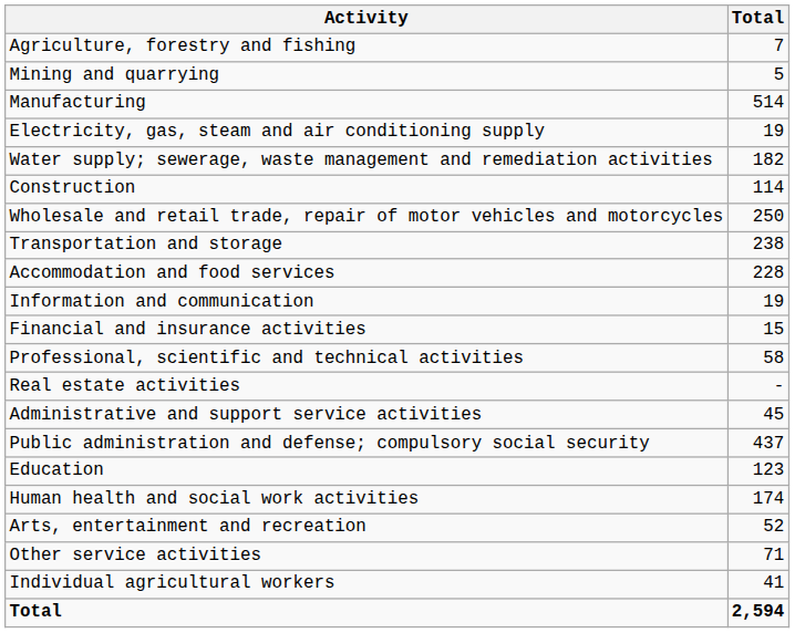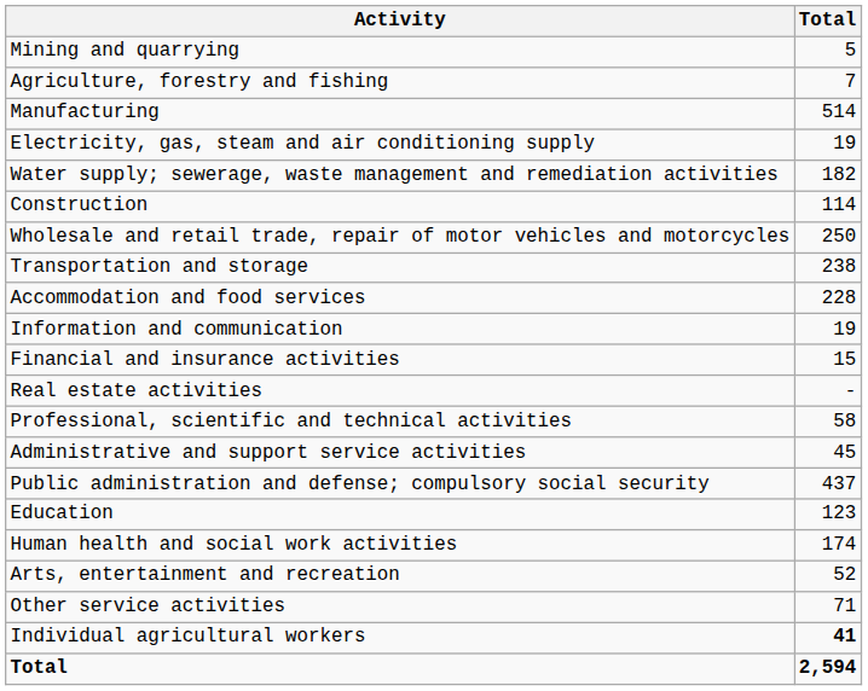rows swapped: Agriculture, forestry and fishing <-> Mining and quarrying
rows swapped: Real estate activities <-> Professional, scientific and technical activities
Individual agricultural workers | Total: normal -> bold
